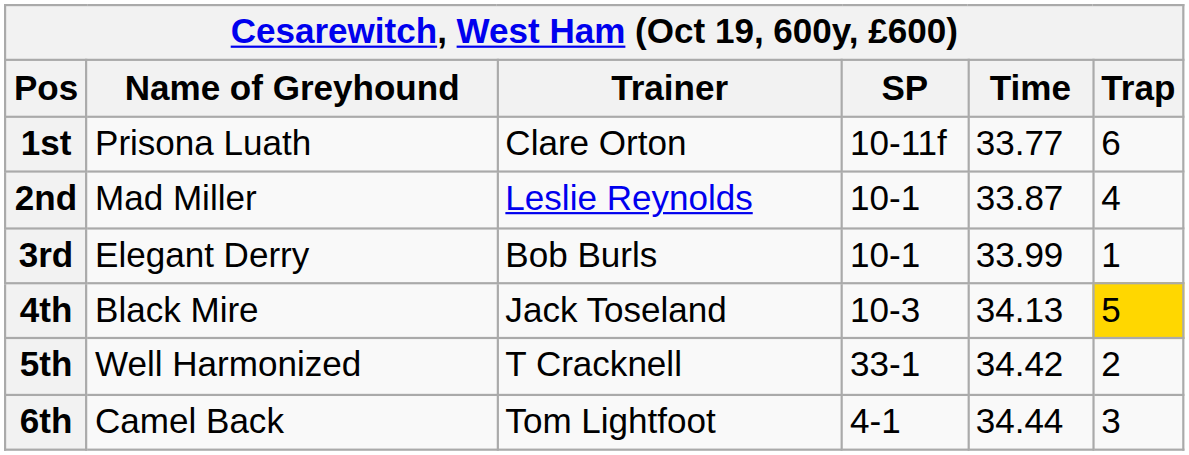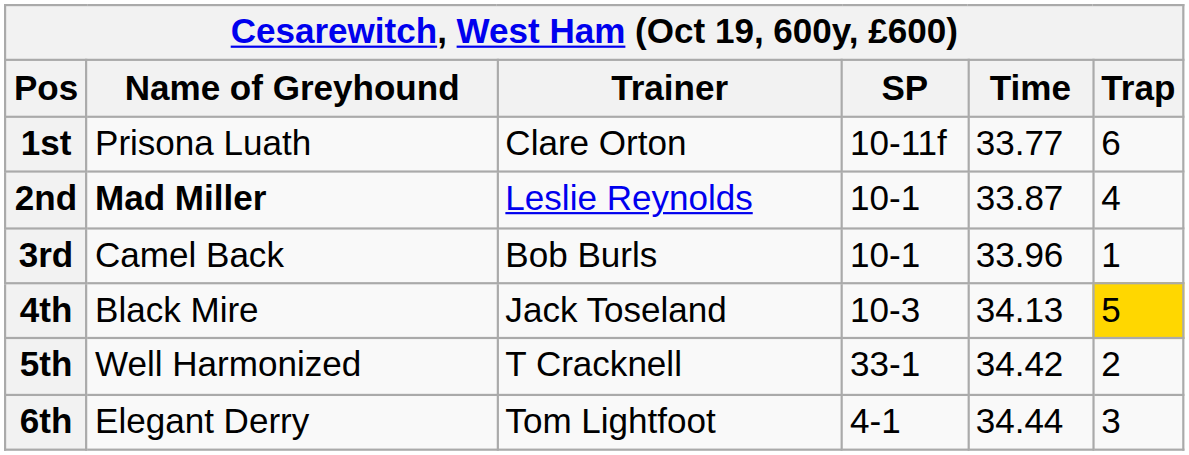2nd | Name of Greyhound: normal -> bold
3rd | Name of Greyhound: Elegant Derry -> Camel Back
3rd | Time: 33.99 -> 33.96
6th | Name of Greyhound: Camel Back -> Elegant Derry
